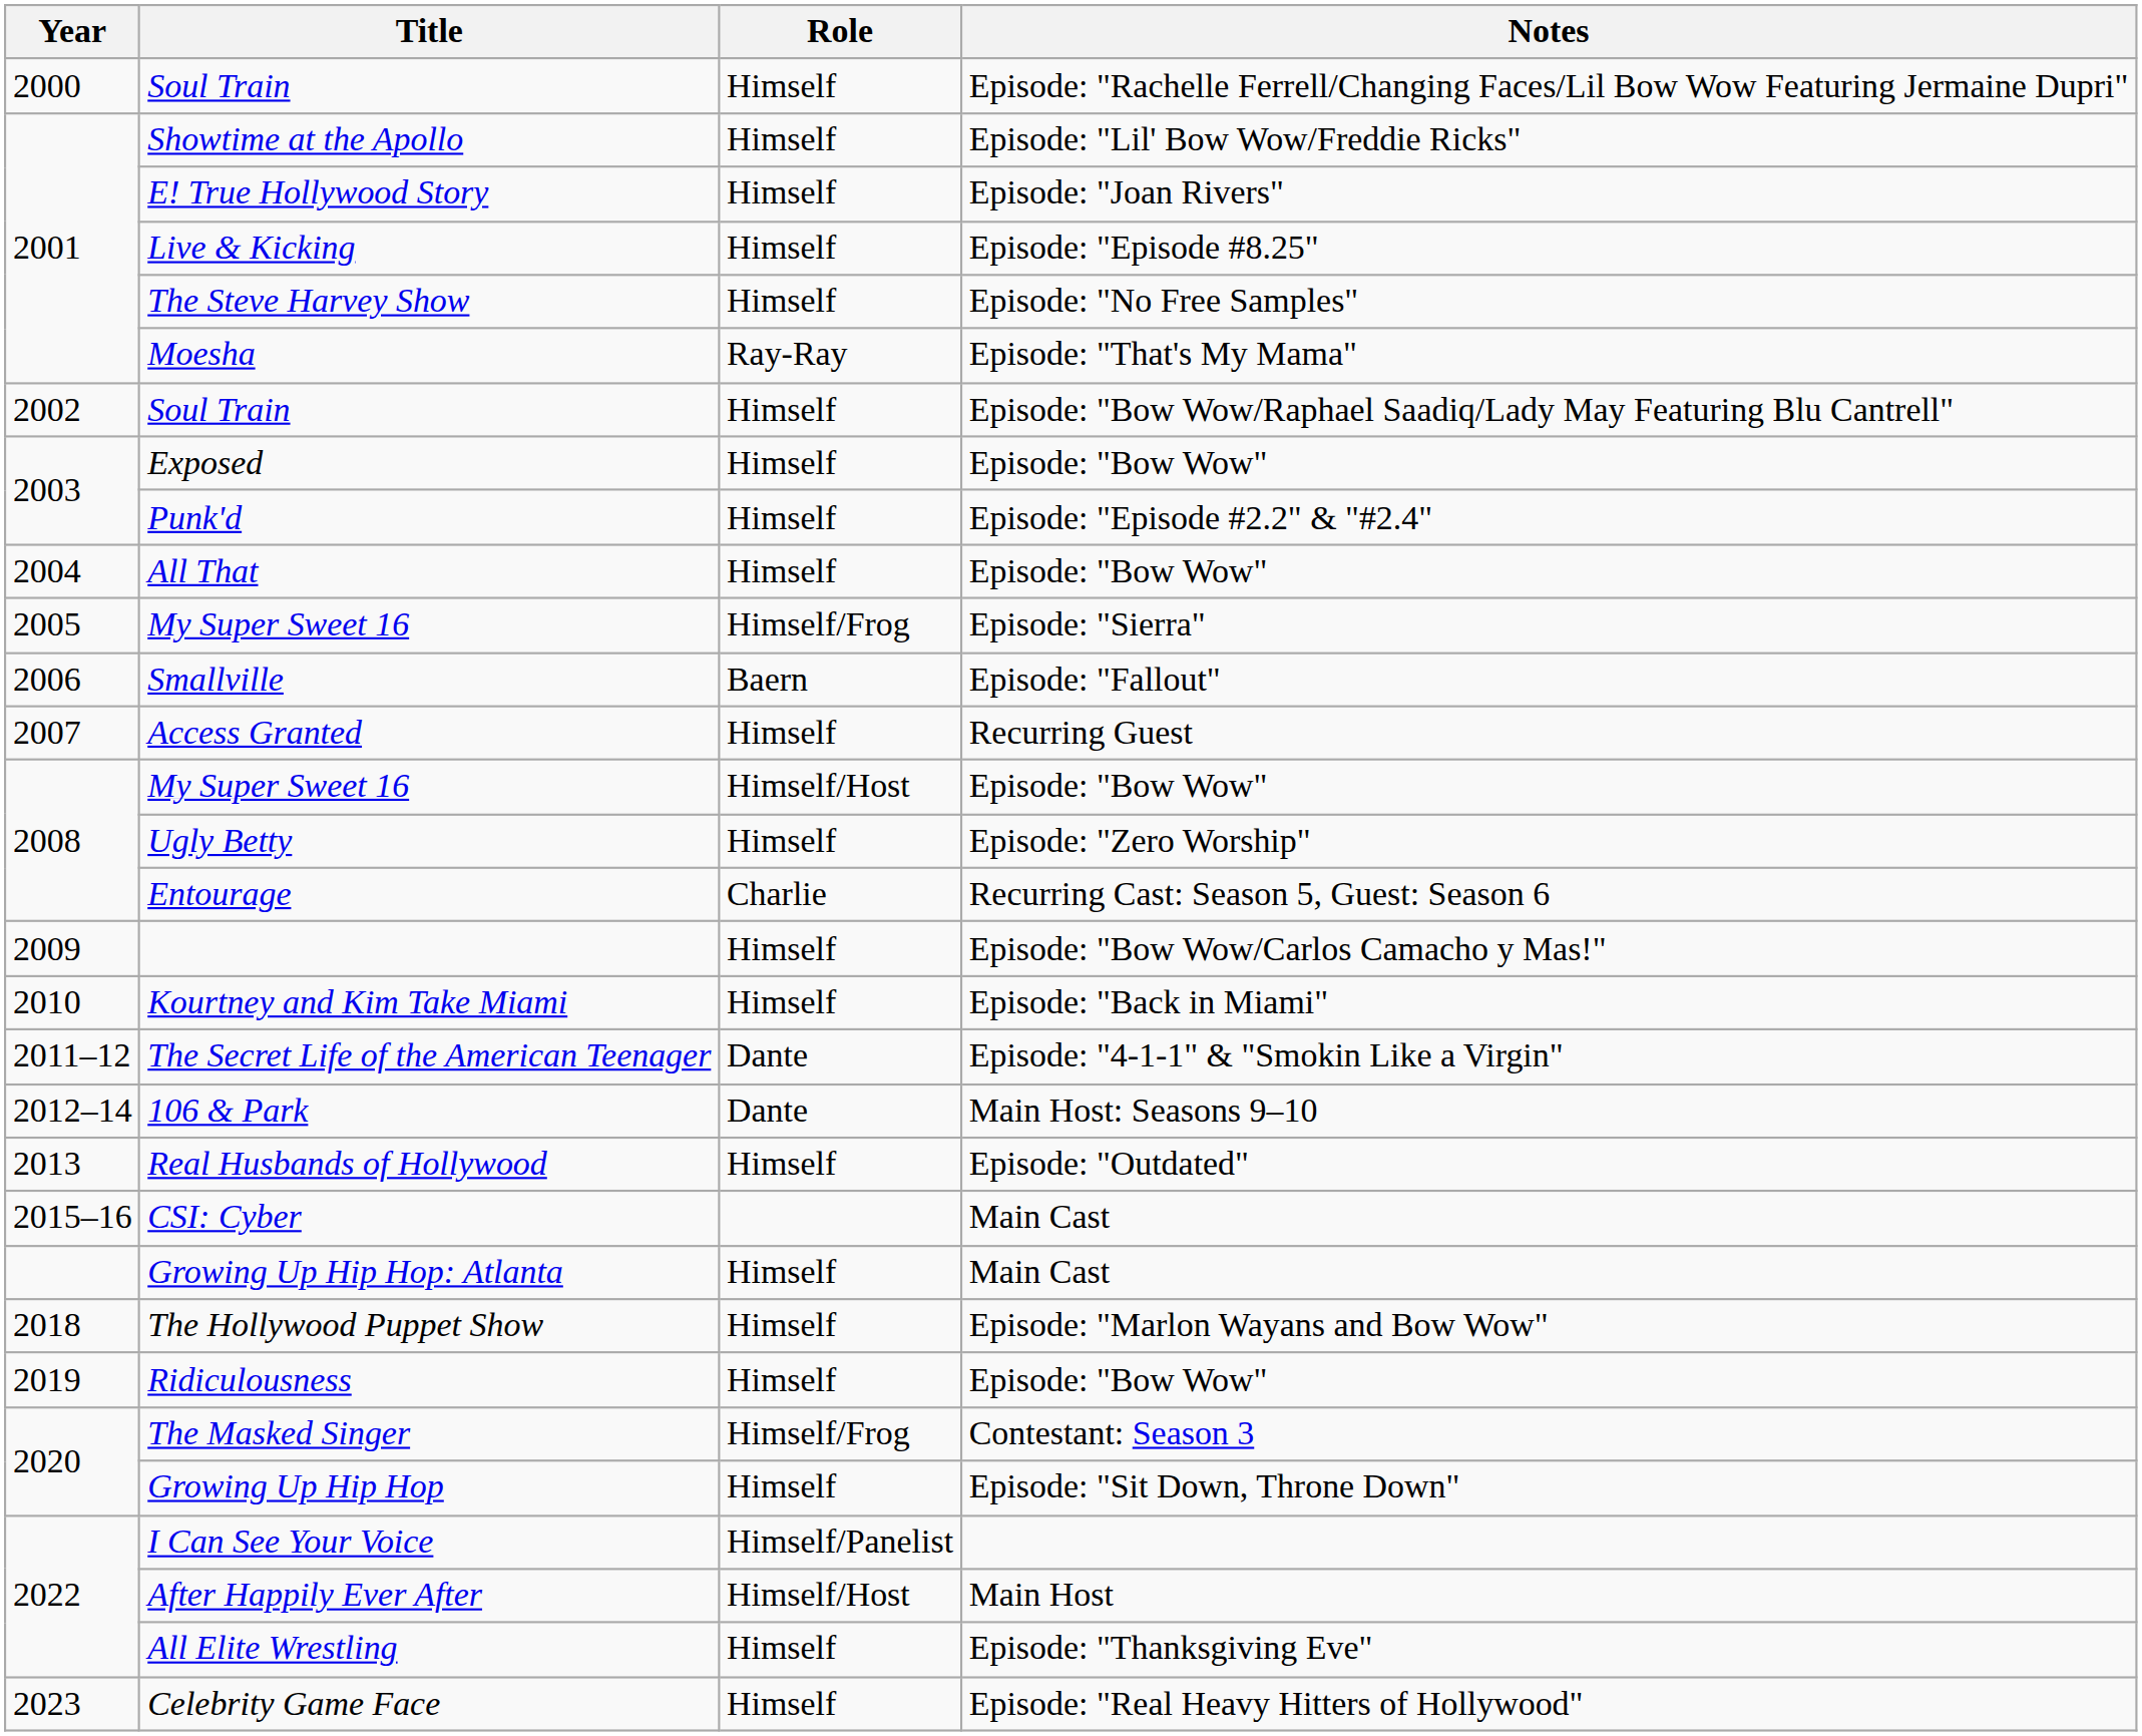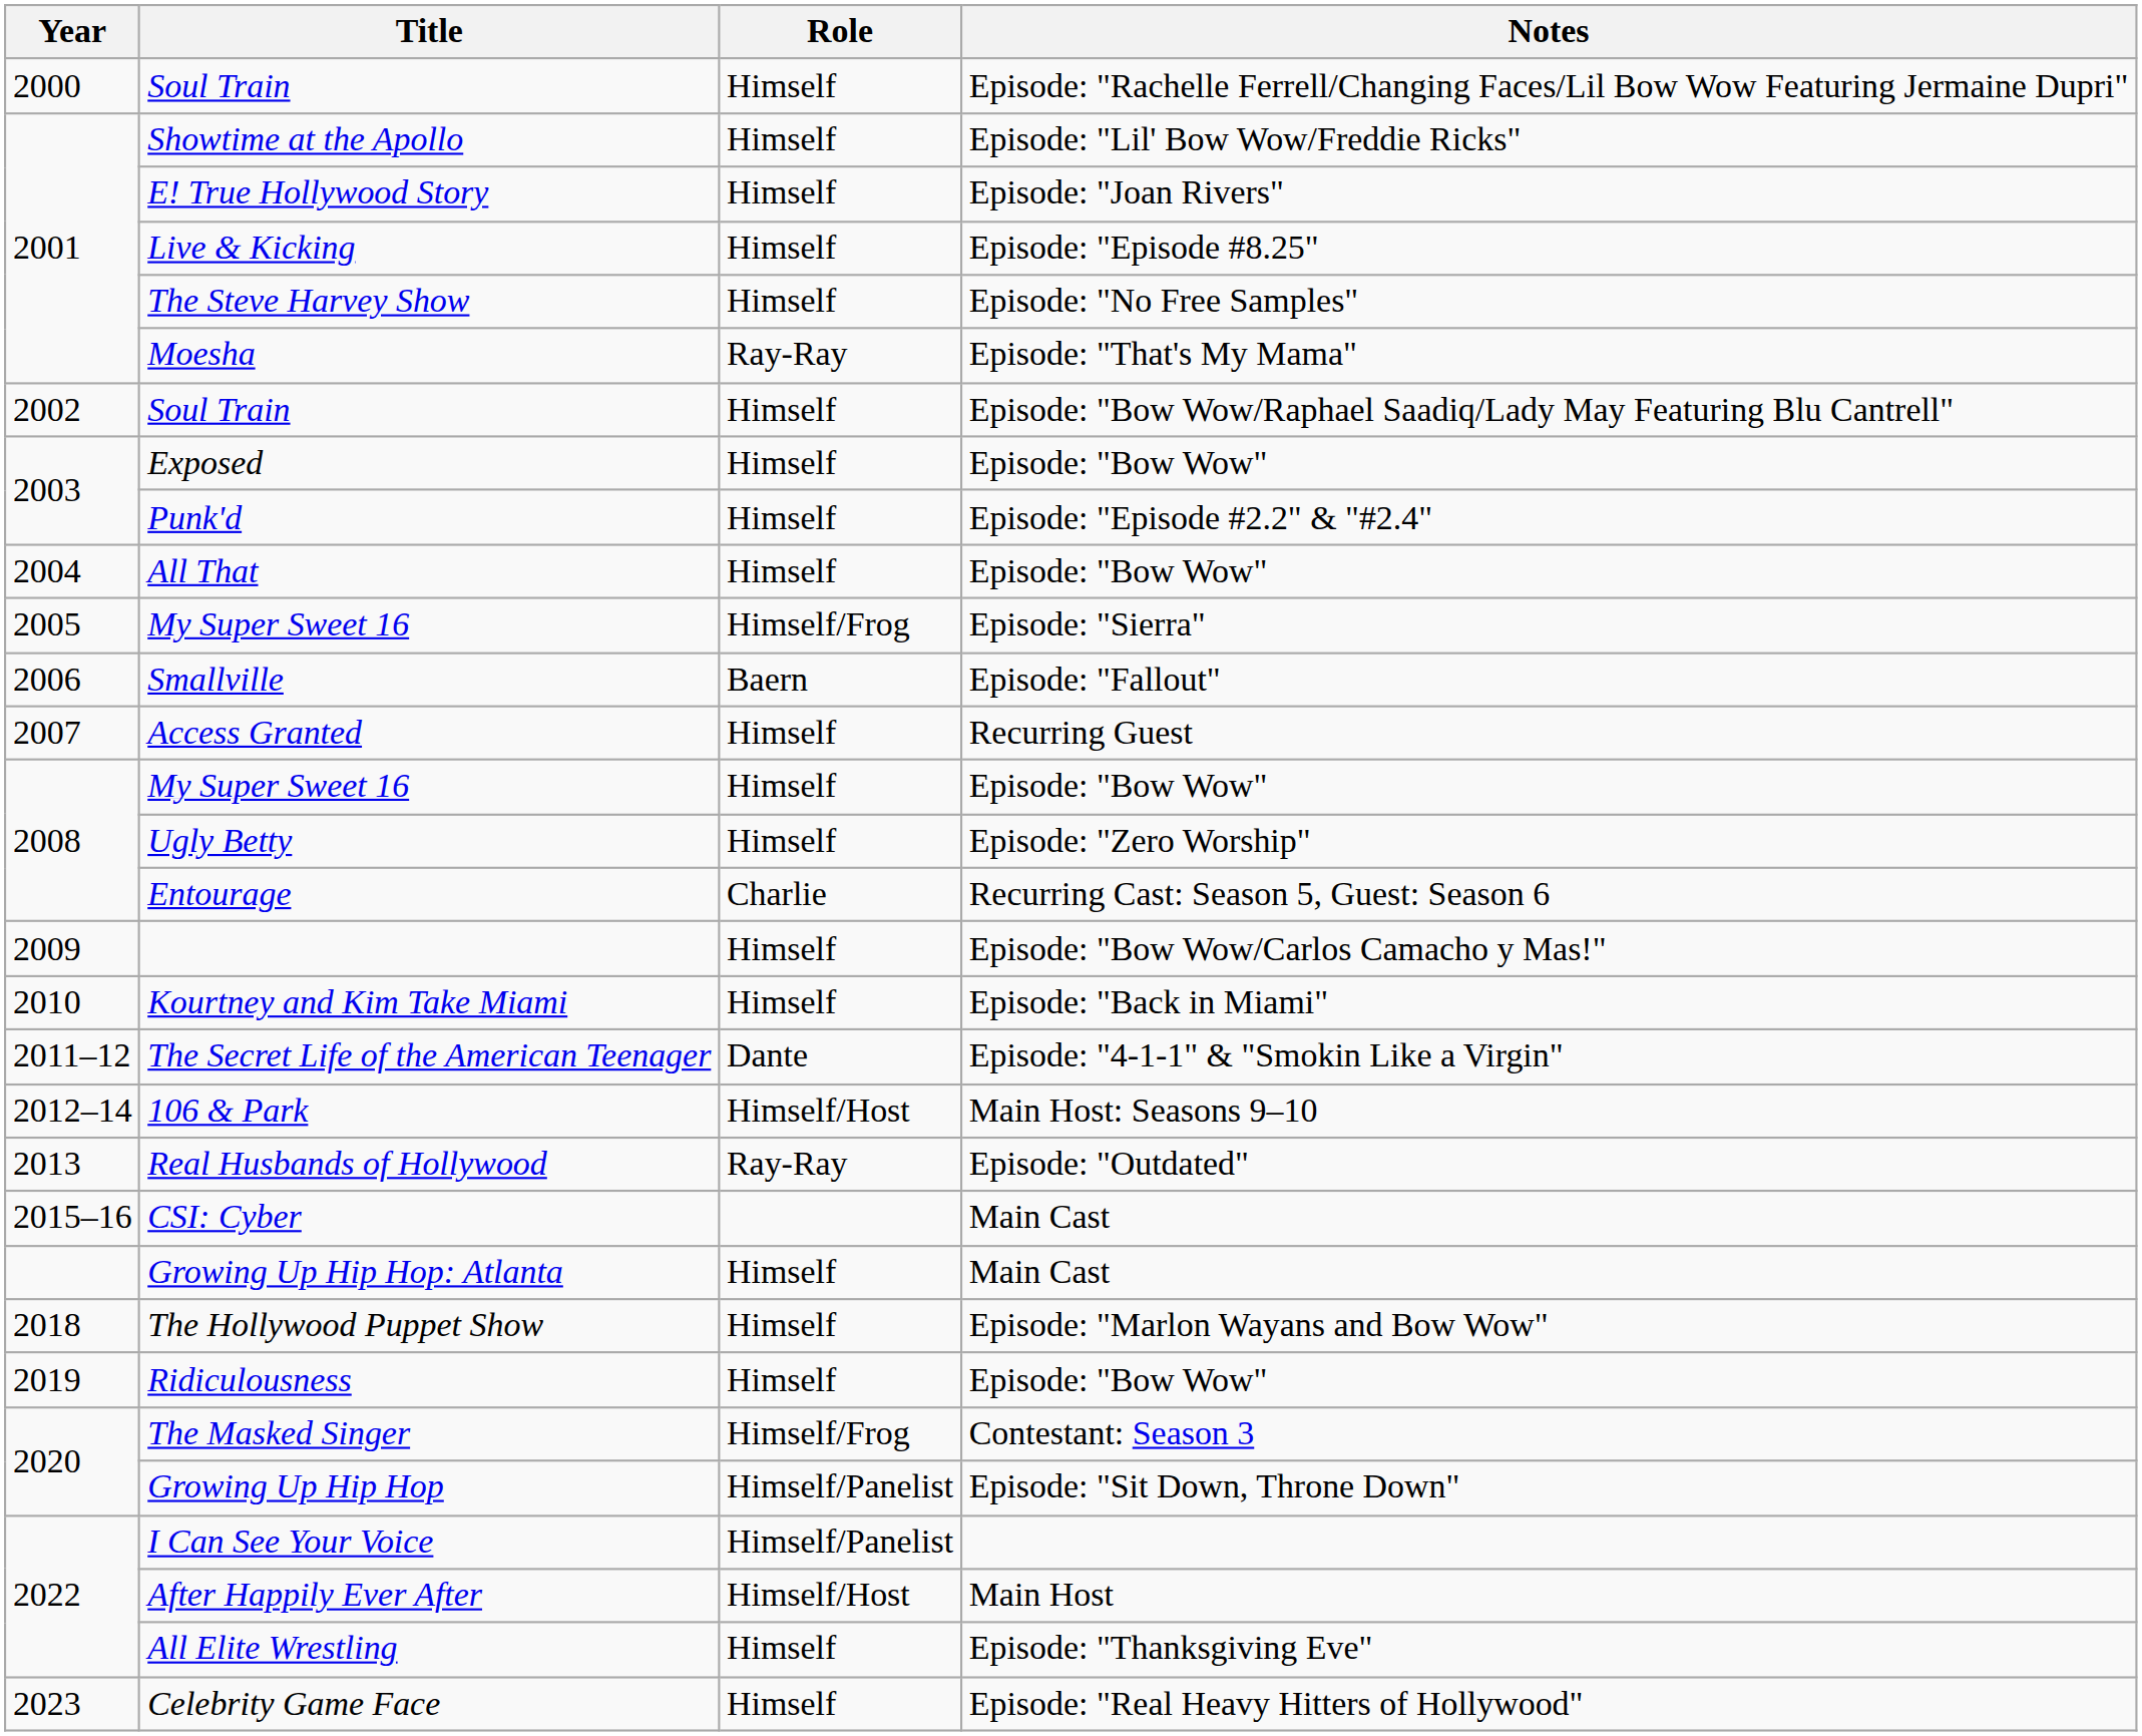My Super Sweet 16 / Episode: "Bow Wow" | Role: Himself/Host -> Himself
106 & Park | Role: Dante -> Himself/Host
Real Husbands of Hollywood | Role: Himself -> Ray-Ray
Growing Up Hip Hop | Role: Himself -> Himself/Panelist
